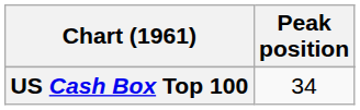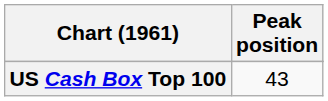US Cash Box Top 100 | Peak position: 34 -> 43
